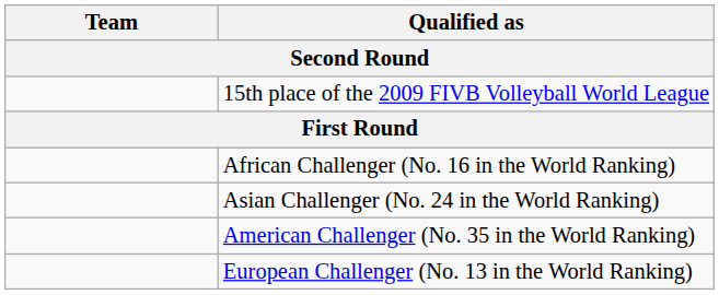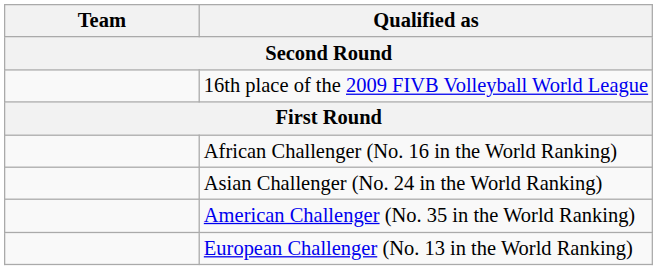- row: 15th place of the 2009 FIVB Volleyball World League
+ row: 16th place of the 2009 FIVB Volleyball World League
